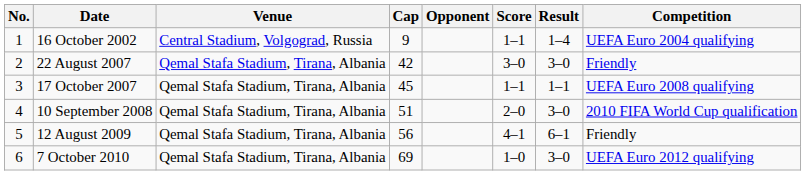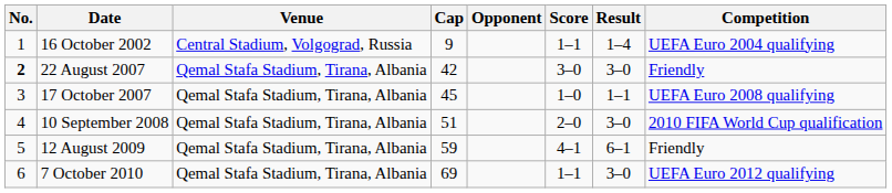22 August 2007 | No.: normal -> bold
17 October 2007 | Score: 1–1 -> 1–0
12 August 2009 | Cap: 56 -> 59
7 October 2010 | Score: 1–0 -> 1–1
